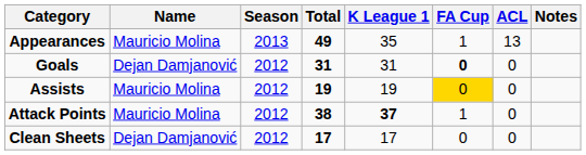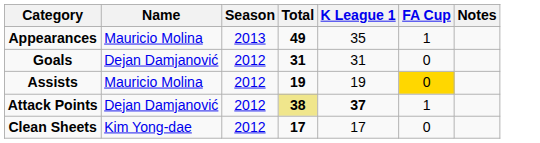- column: ACL | 13 | 0 | 0 | 0 | 0
Goals | FA Cup: bold -> normal
Attack Points | Name: Mauricio Molina -> Dejan Damjanović
Attack Points | Total: no background -> khaki background
Clean Sheets | Name: Dejan Damjanović -> Kim Yong-dae
